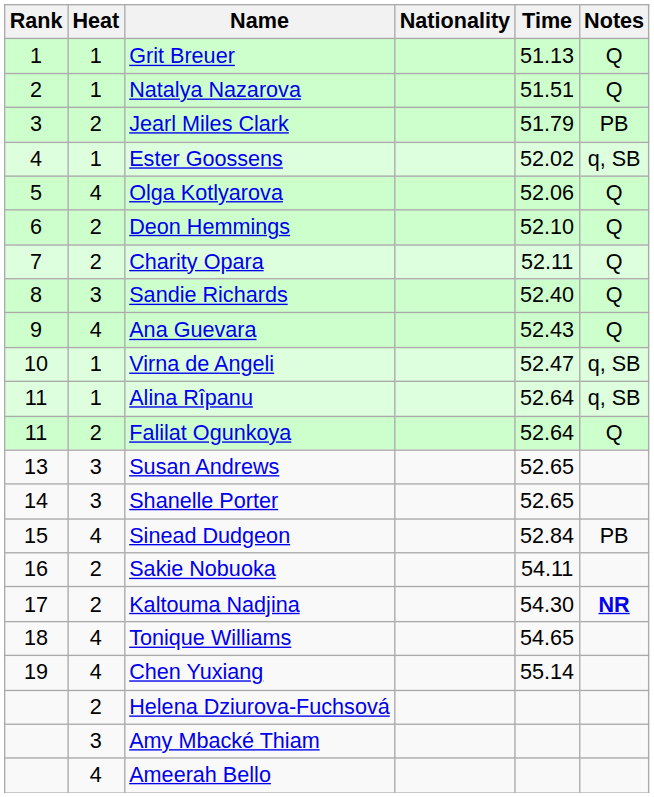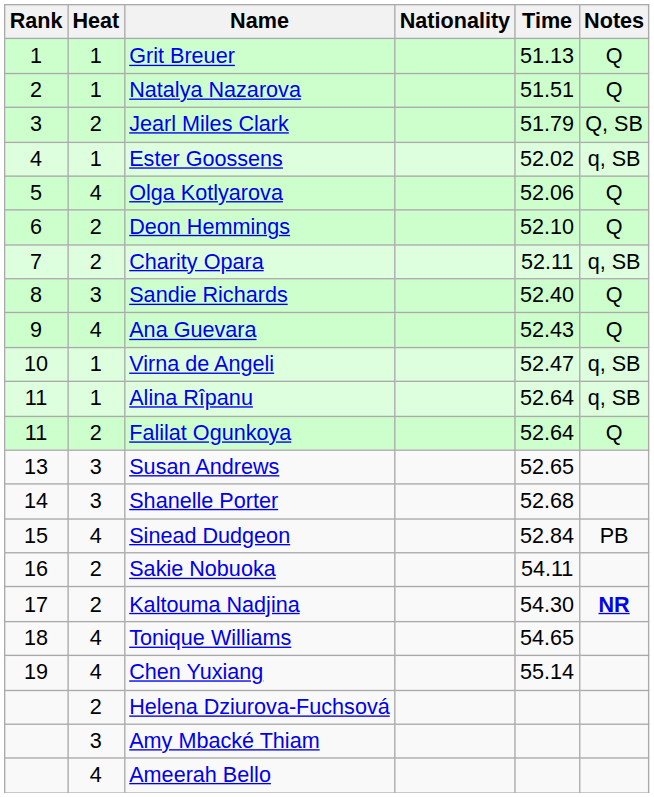Jearl Miles Clark | Notes: PB -> Q, SB
Charity Opara | Notes: Q -> q, SB
Shanelle Porter | Time: 52.65 -> 52.68
